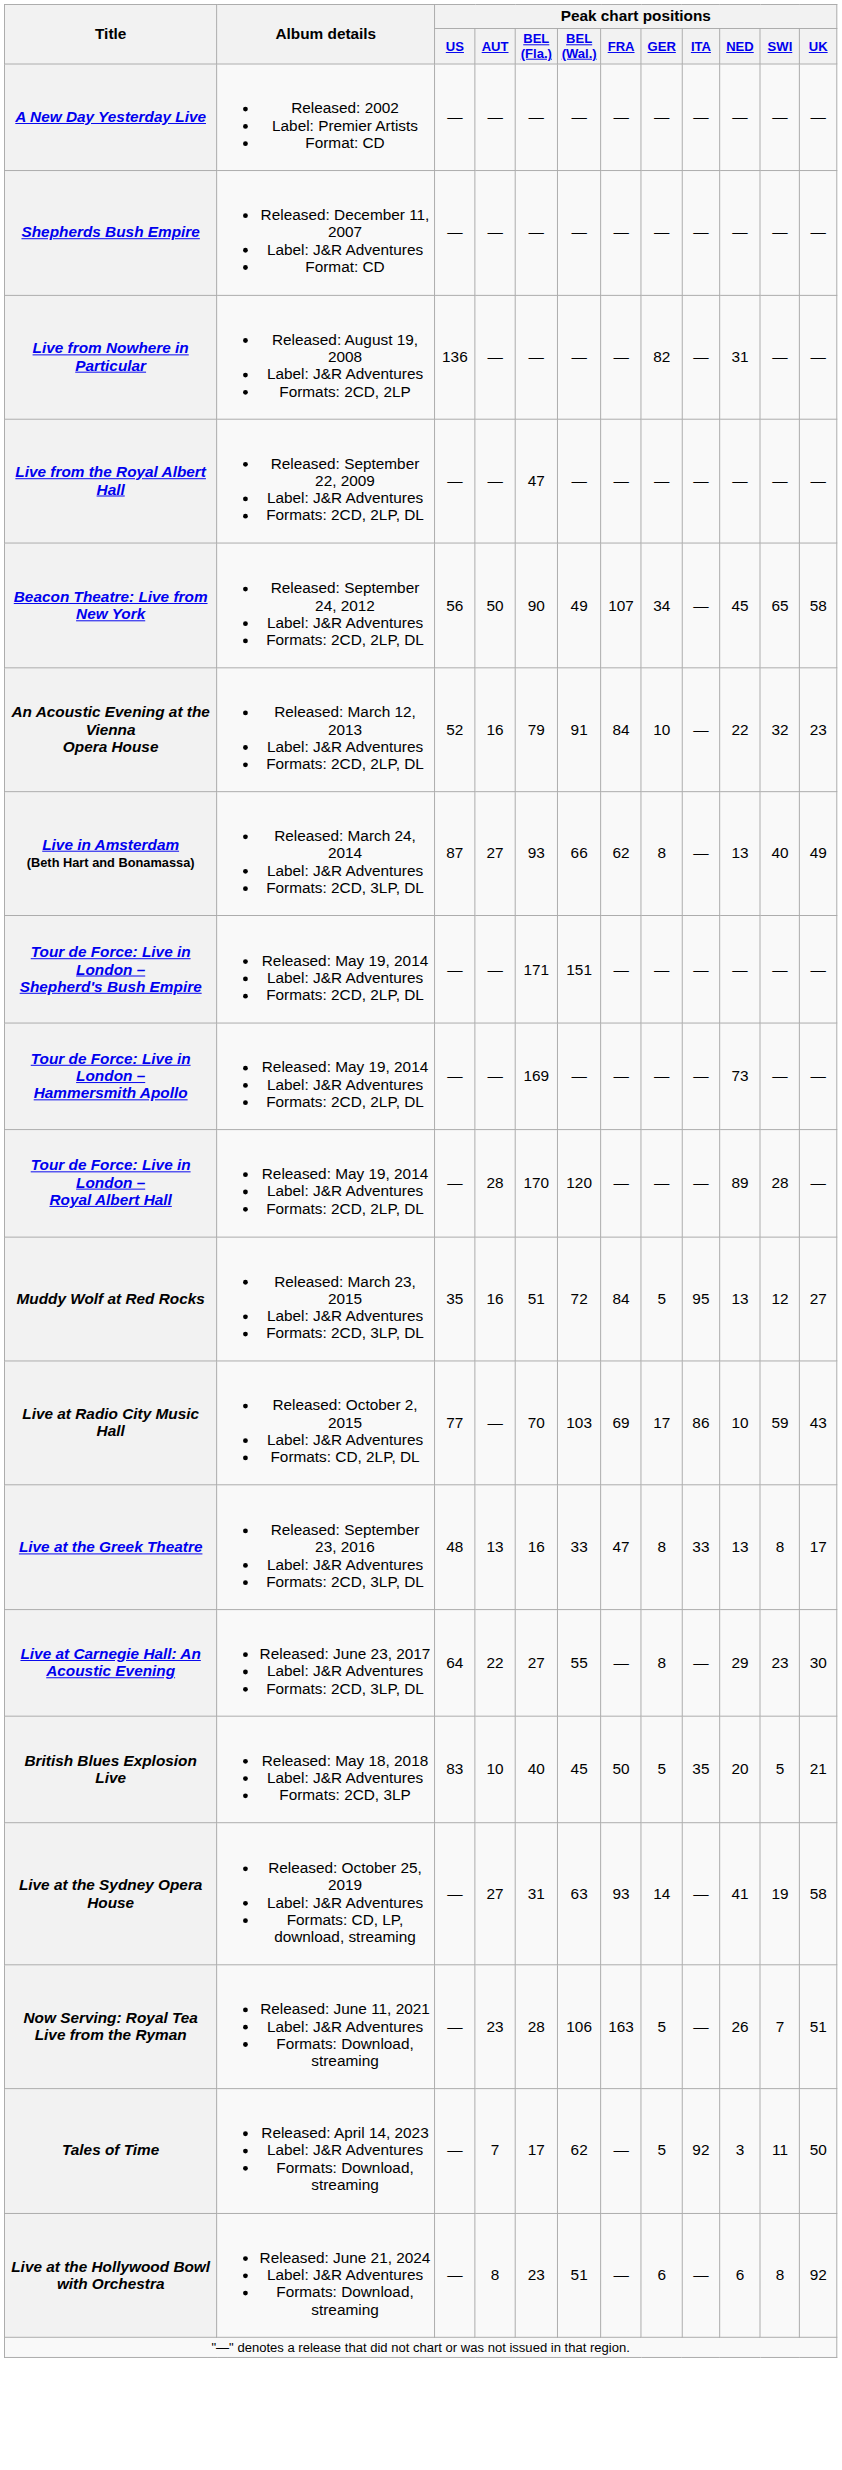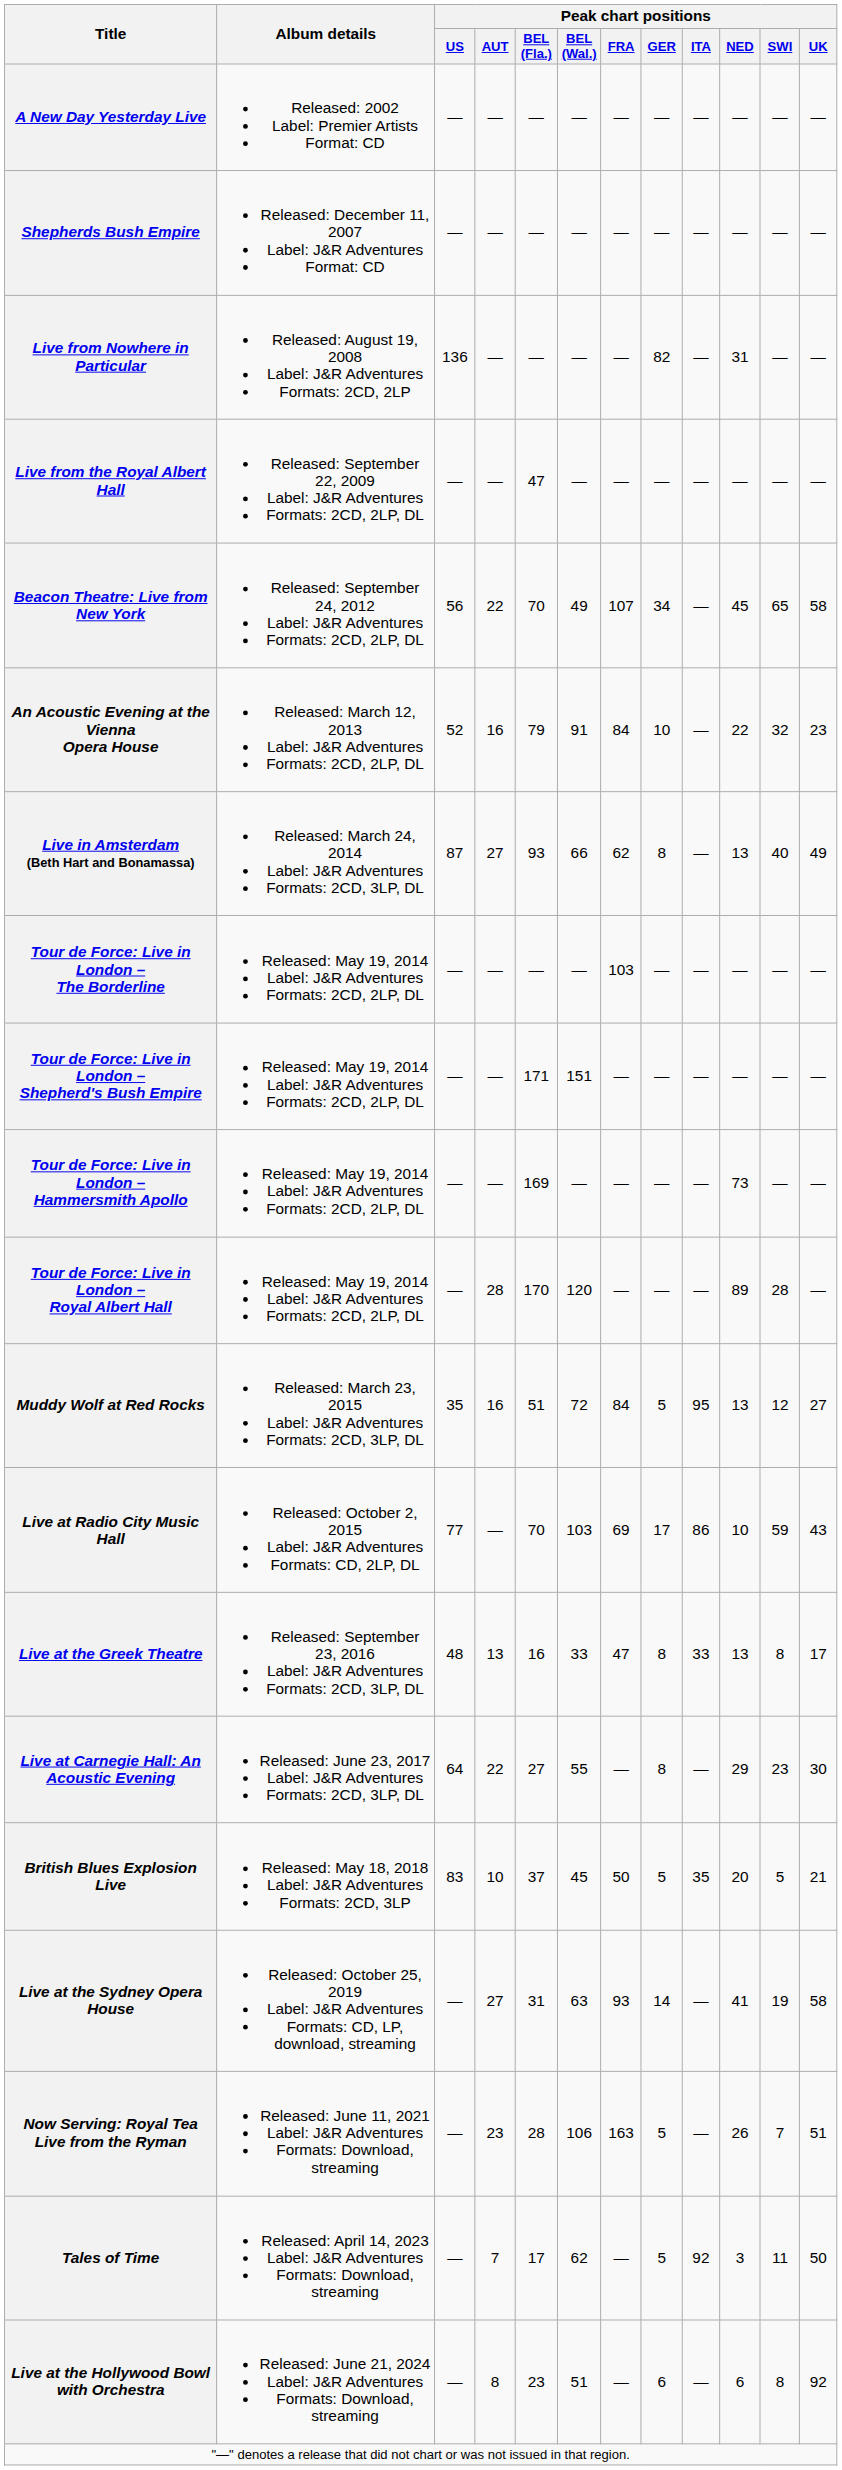Beacon Theatre: Live from New York | Peak chart positions / AUT: 50 -> 22
Beacon Theatre: Live from New York | Peak chart positions / BEL (Fla.): 90 -> 70
+ row: Tour de Force: Live in London – The Borderline | Released: May 19, 2014 Label: J&R Adventures Formats: 2CD, 2LP, DL | — | — | — | — | 103 | — | — | — | — | —
British Blues Explosion Live | Peak chart positions / BEL (Fla.): 40 -> 37
